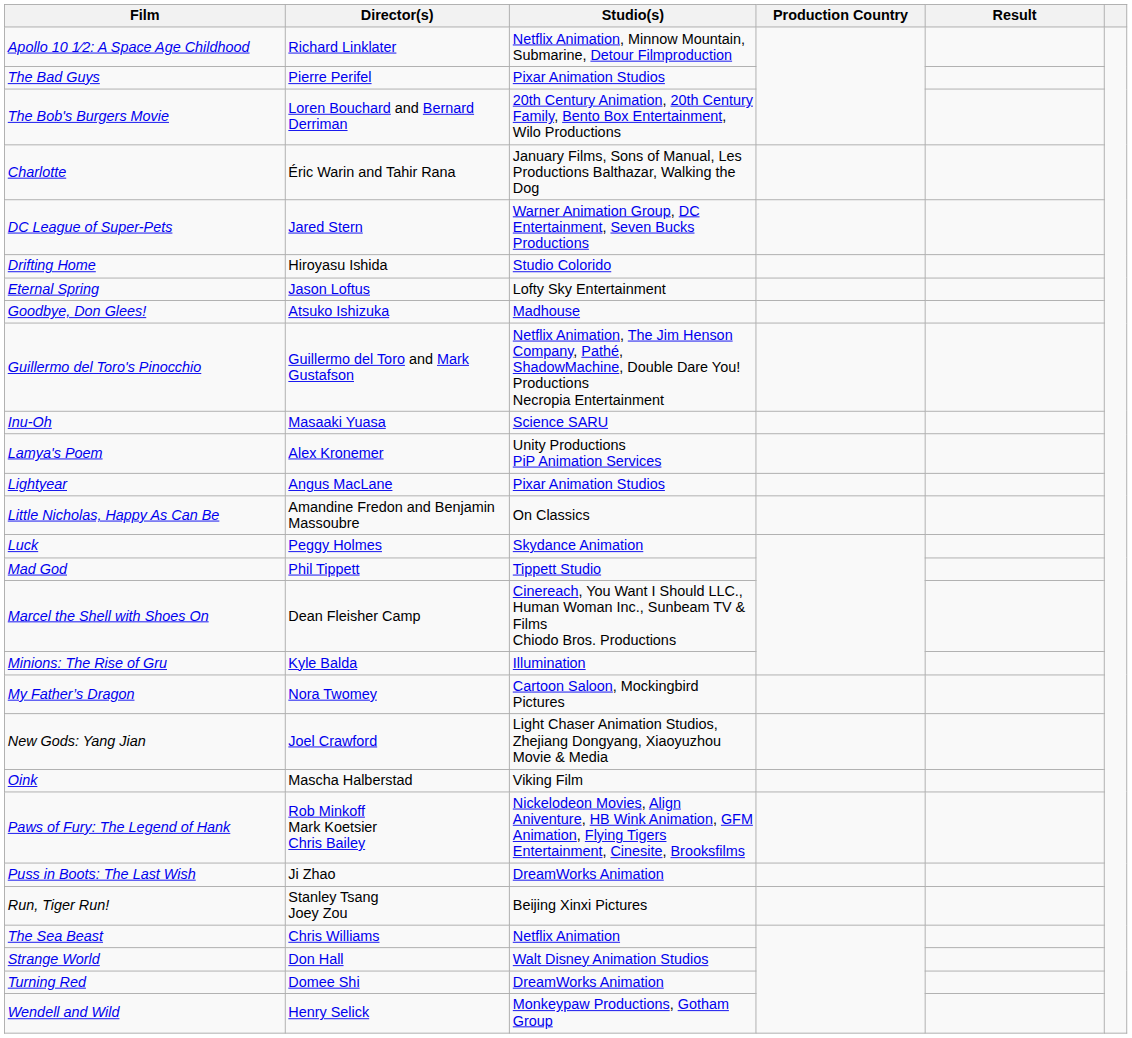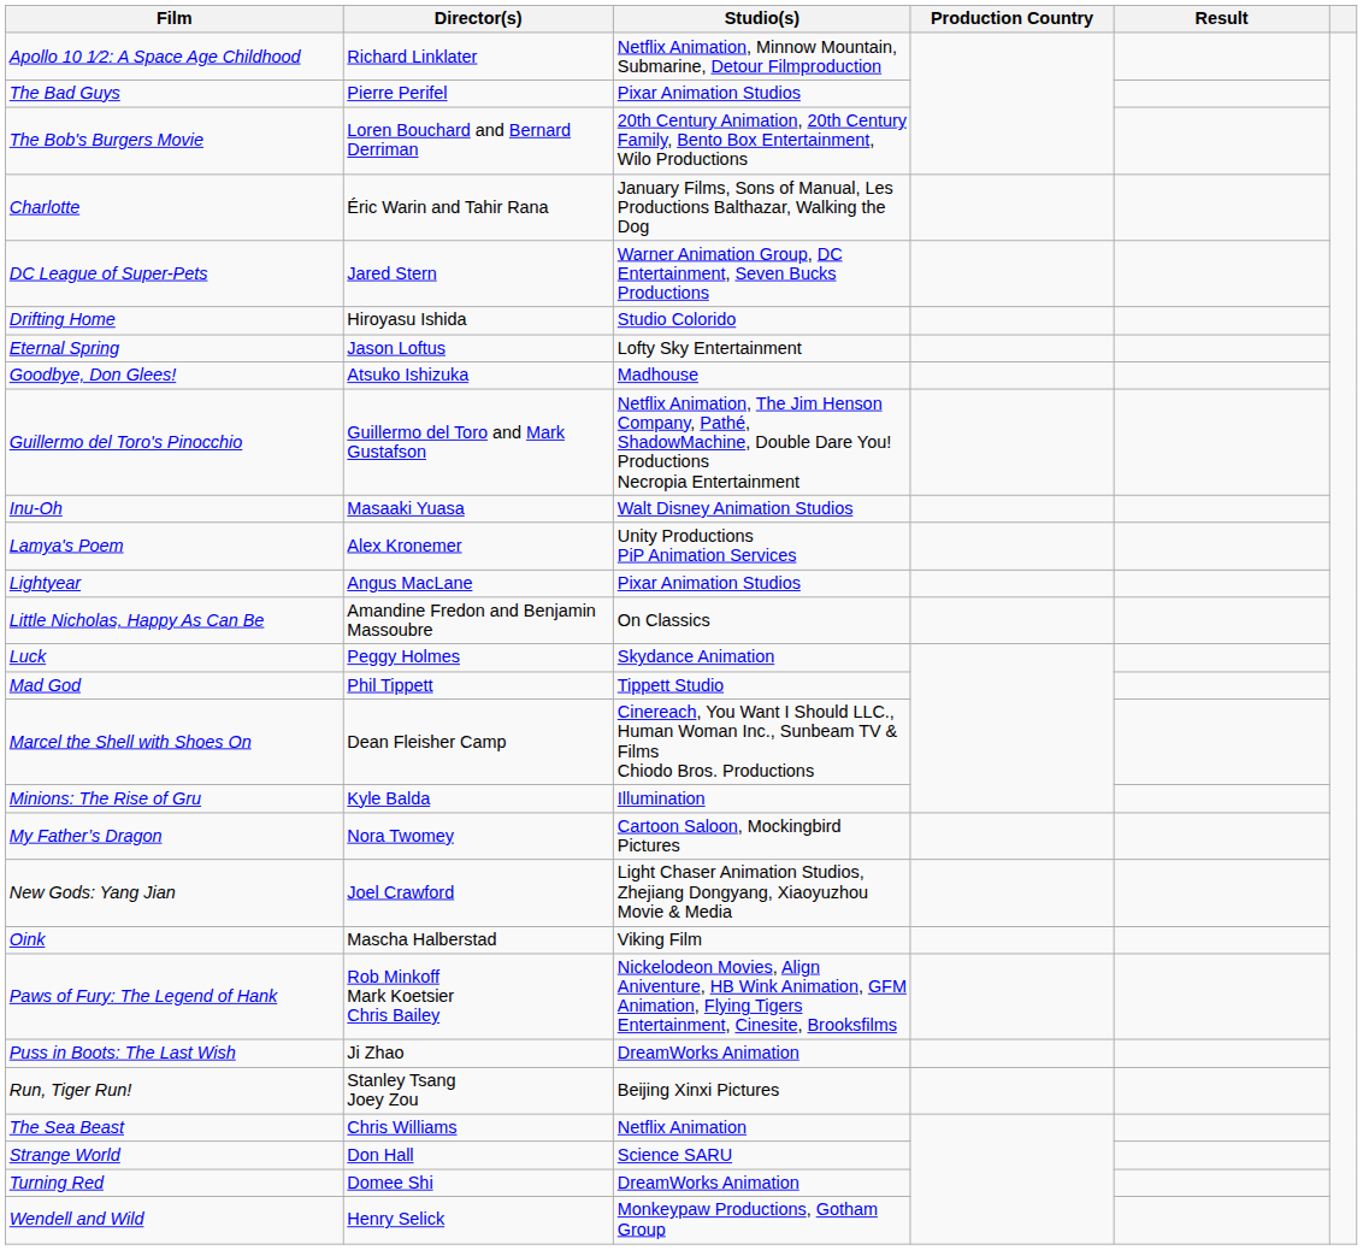Inu-Oh | Studio(s): Science SARU -> Walt Disney Animation Studios
Strange World | Studio(s): Walt Disney Animation Studios -> Science SARU
